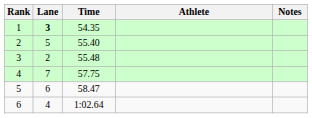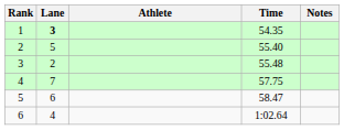columns swapped: Athlete <-> Time
